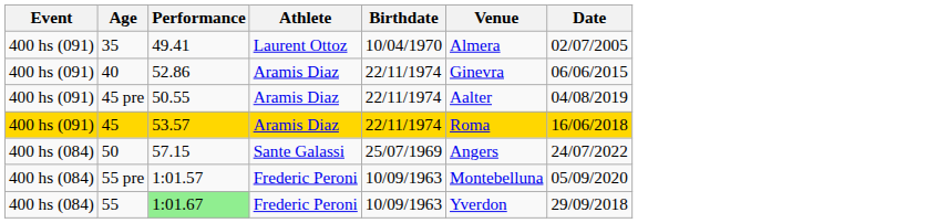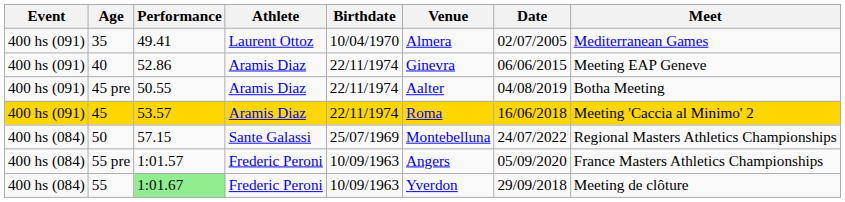+ column: Meet | Mediterranean Games | Meeting EAP Geneve | Botha Meeting | Meeting 'Caccia al Minimo' 2 | Regional Masters Athletics Championships | France Masters Athletics Championships | Meeting de clôture
50 | Venue: Angers -> Montebelluna
55 pre | Venue: Montebelluna -> Angers
